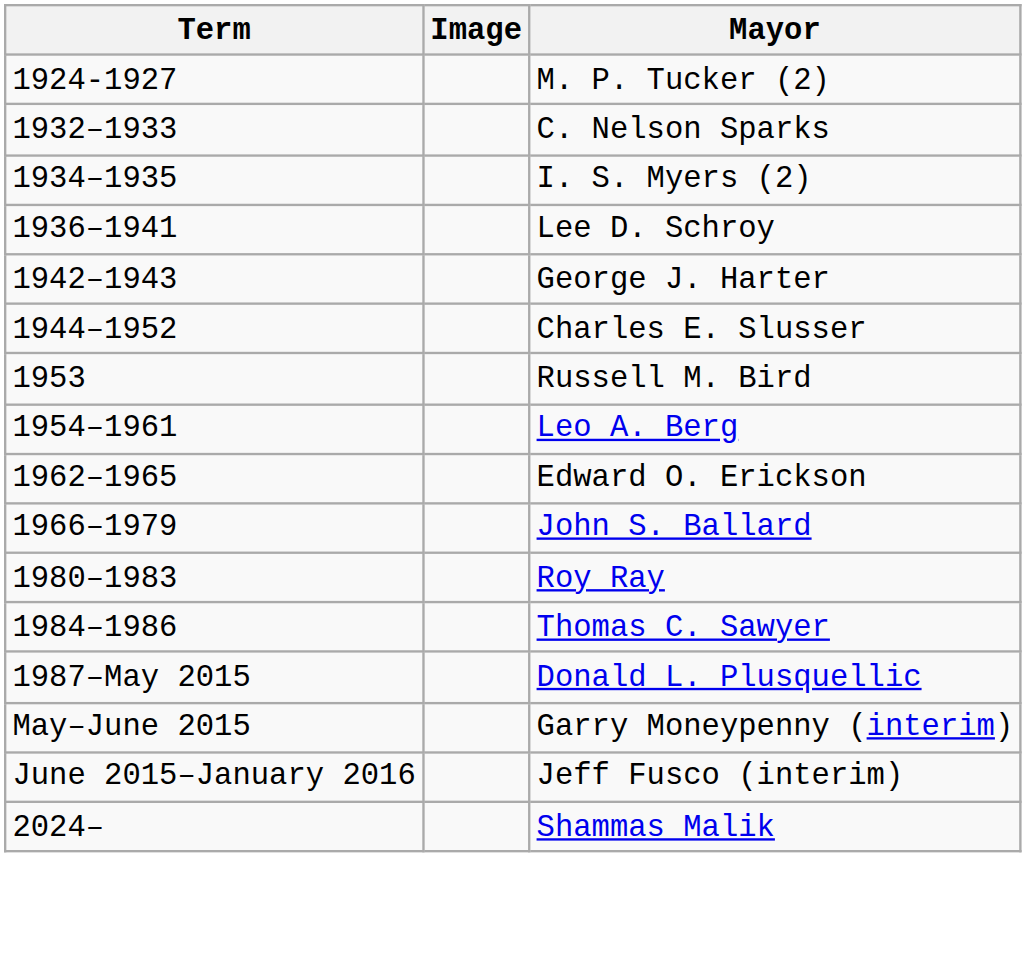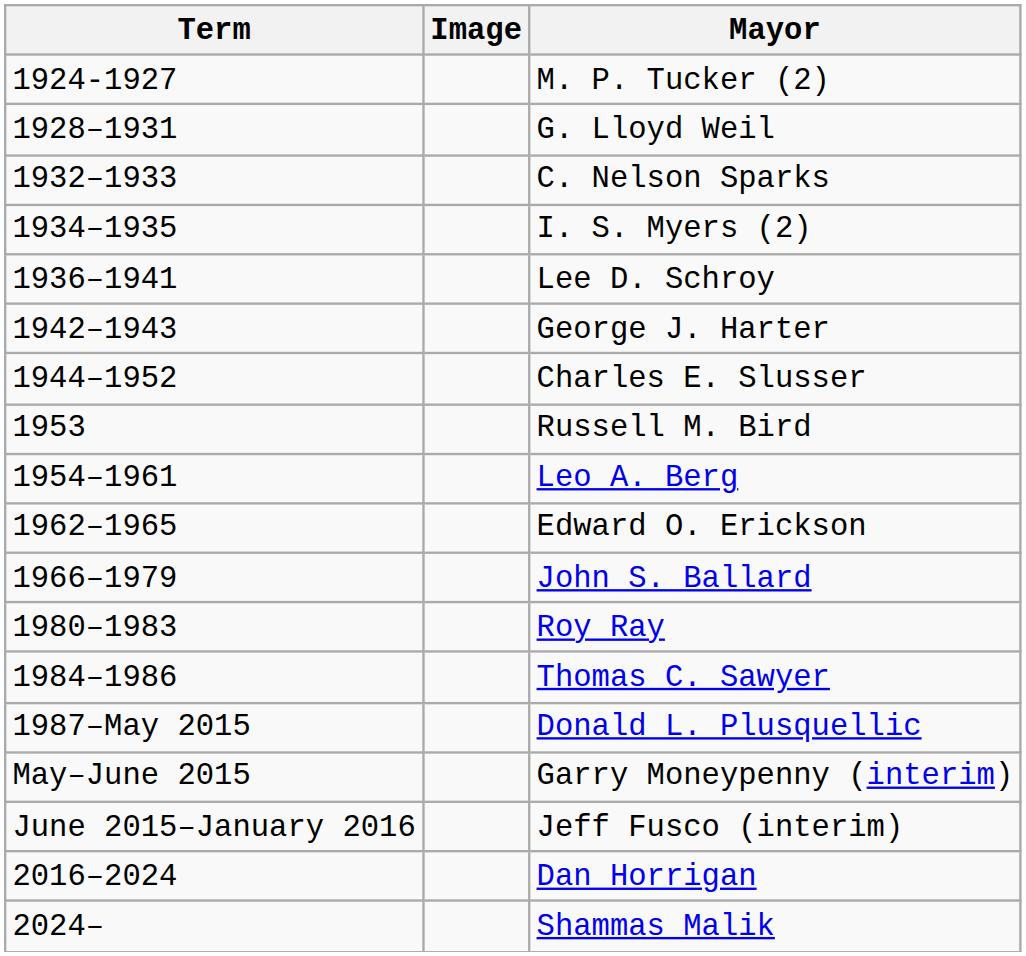+ row: 1928–1931 | G. Lloyd Weil
+ row: 2016–2024 | Dan Horrigan
